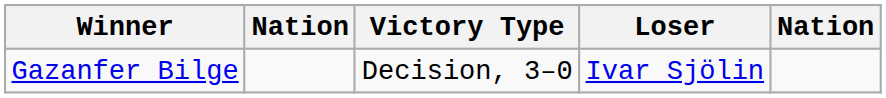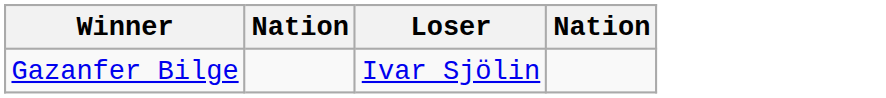- column: Victory Type | Decision, 3–0
